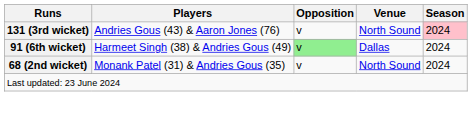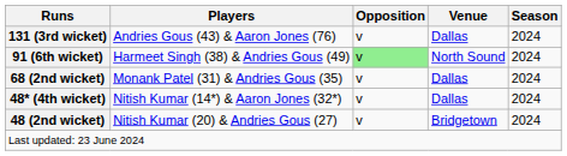131 (3rd wicket) | Venue: North Sound -> Dallas
131 (3rd wicket) | Season: pink background -> no background
91 (6th wicket) | Venue: Dallas -> North Sound
68 (2nd wicket) | Venue: North Sound -> Dallas
+ row: 48* (4th wicket) | Nitish Kumar (14*) & Aaron Jones (32*) | v | Dallas | 2024
+ row: 48 (2nd wicket) | Nitish Kumar (20) & Andries Gous (27) | v | Bridgetown | 2024
